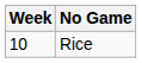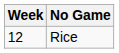Rice | Week: 10 -> 12
